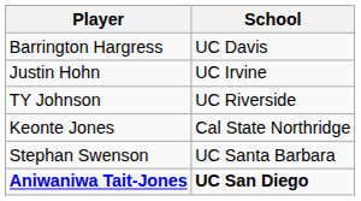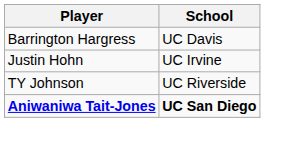- row: Keonte Jones | Cal State Northridge
- row: Stephan Swenson | UC Santa Barbara
